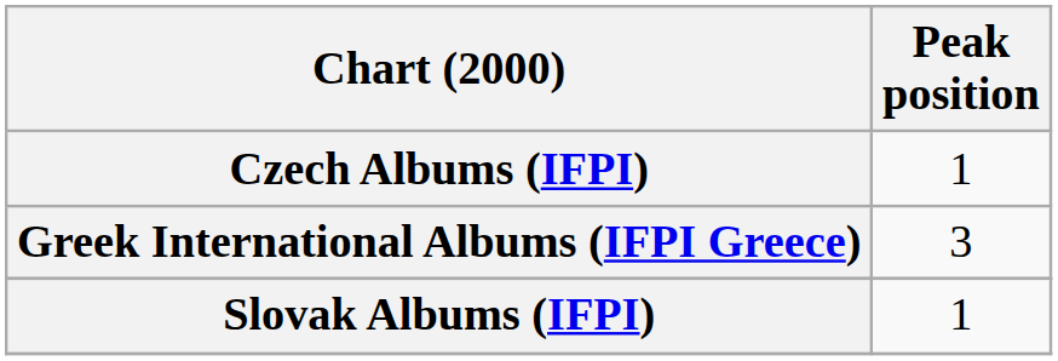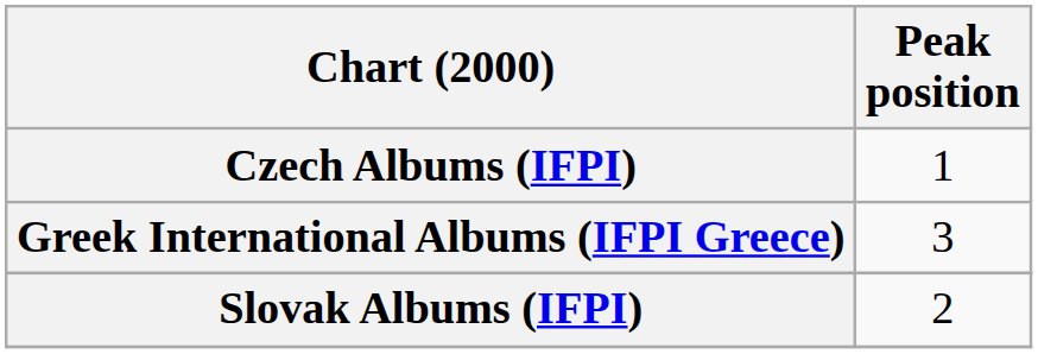Slovak Albums (IFPI) | Peak position: 1 -> 2
